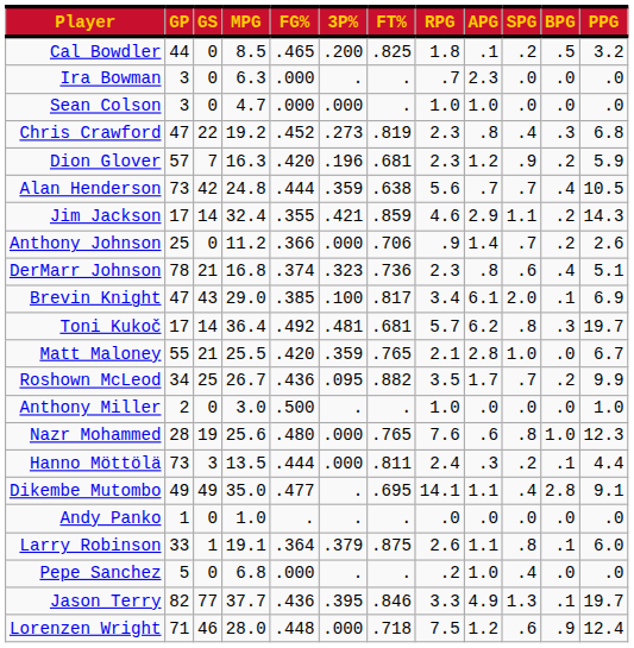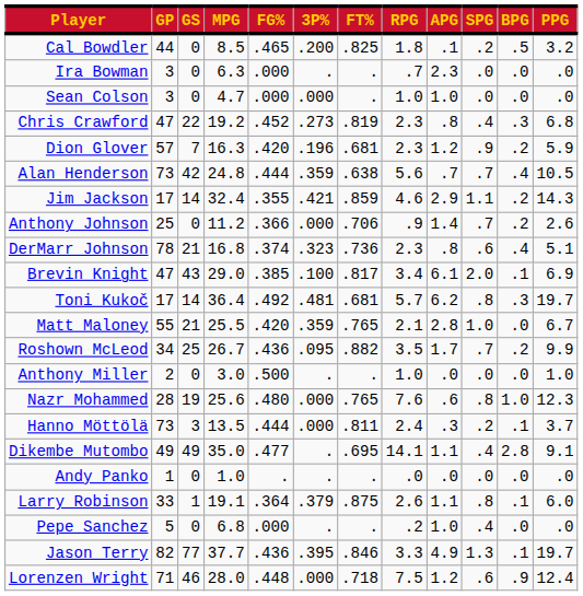Hanno Möttölä | PPG: 4.4 -> 3.7
